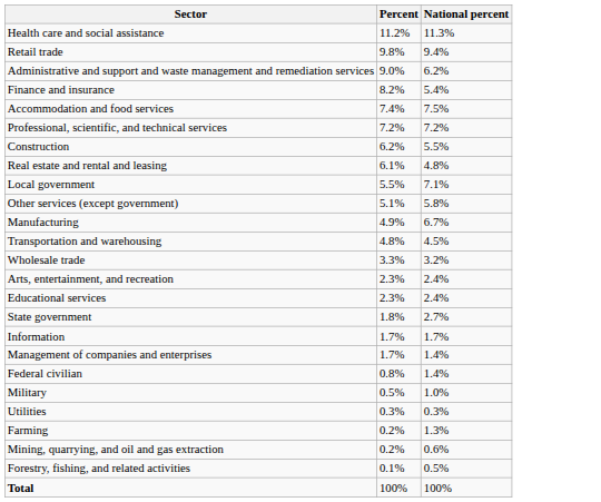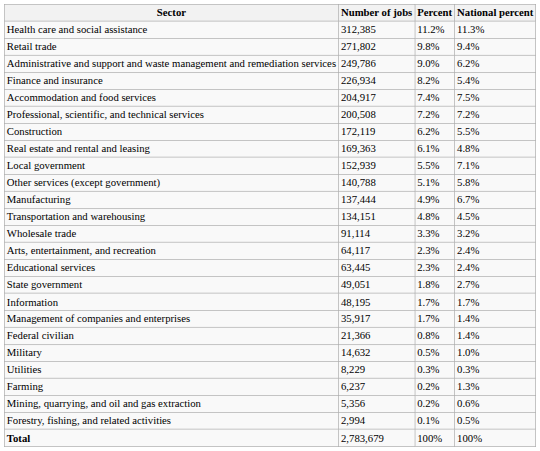+ column: Number of jobs | 312,385 | 271,802 | 249,786 | 226,934 | 204,917 | 200,508 | 172,119 | 169,363 | 152,939 | 140,788 | 137,444 | 134,151 | 91,114 | 64,117 | 63,445 | 49,051 | 48,195 | 35,917 | 21,366 | 14,632 | 8,229 | 6,237 | 5,356 | 2,994 | 2,783,679
